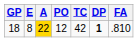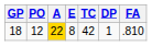columns swapped: PO <-> E
18 | DP: bold -> normal
